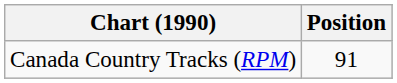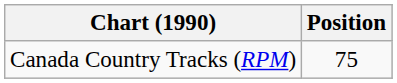Canada Country Tracks (RPM) | Position: 91 -> 75
